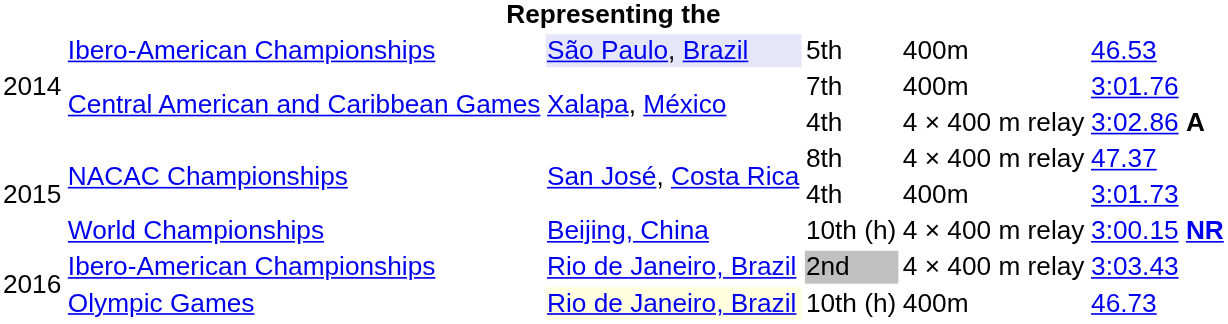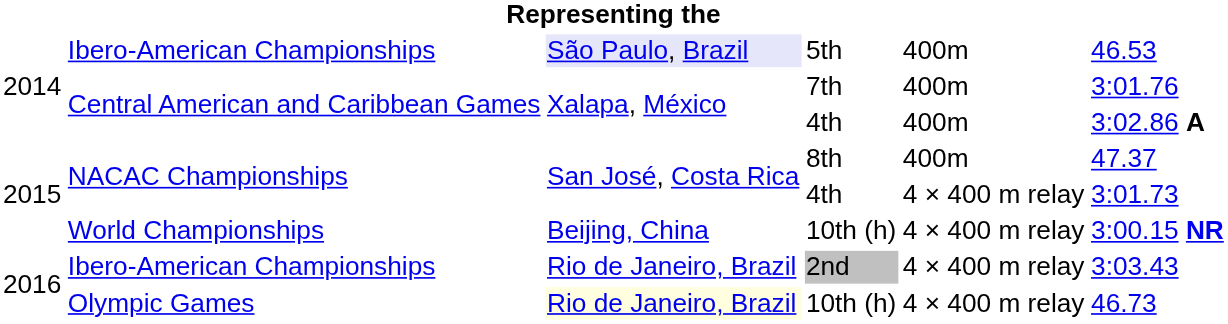Central American and Caribbean Games / 4th | column 5: 4 × 400 m relay -> 400m
8th | column 5: 4 × 400 m relay -> 400m
NACAC Championships / 4th | column 5: 400m -> 4 × 400 m relay
Olympic Games / 10th (h) | column 5: 400m -> 4 × 400 m relay
